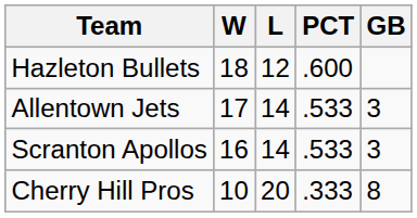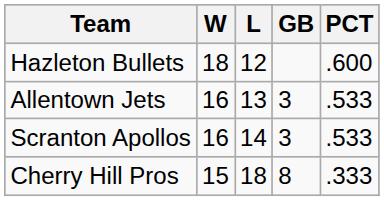columns swapped: PCT <-> GB
Allentown Jets | W: 17 -> 16
Allentown Jets | L: 14 -> 13
Cherry Hill Pros | W: 10 -> 15
Cherry Hill Pros | L: 20 -> 18
